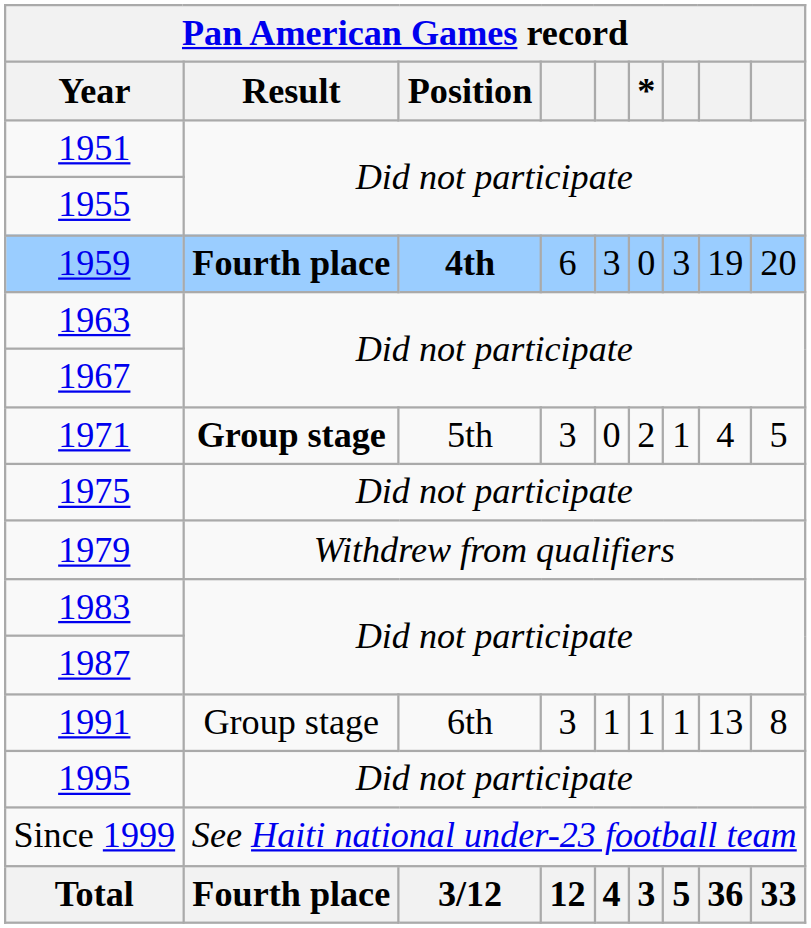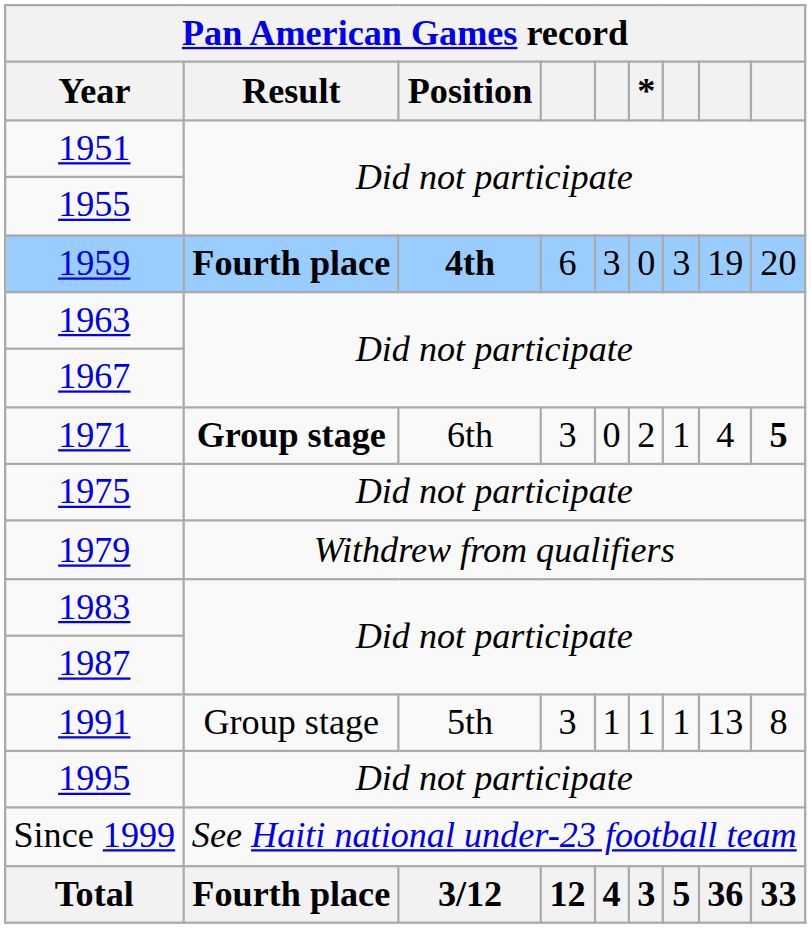1971 | Pan American Games record / Position: 5th -> 6th
1971 | column 9: normal -> bold
1991 | Pan American Games record / Position: 6th -> 5th
